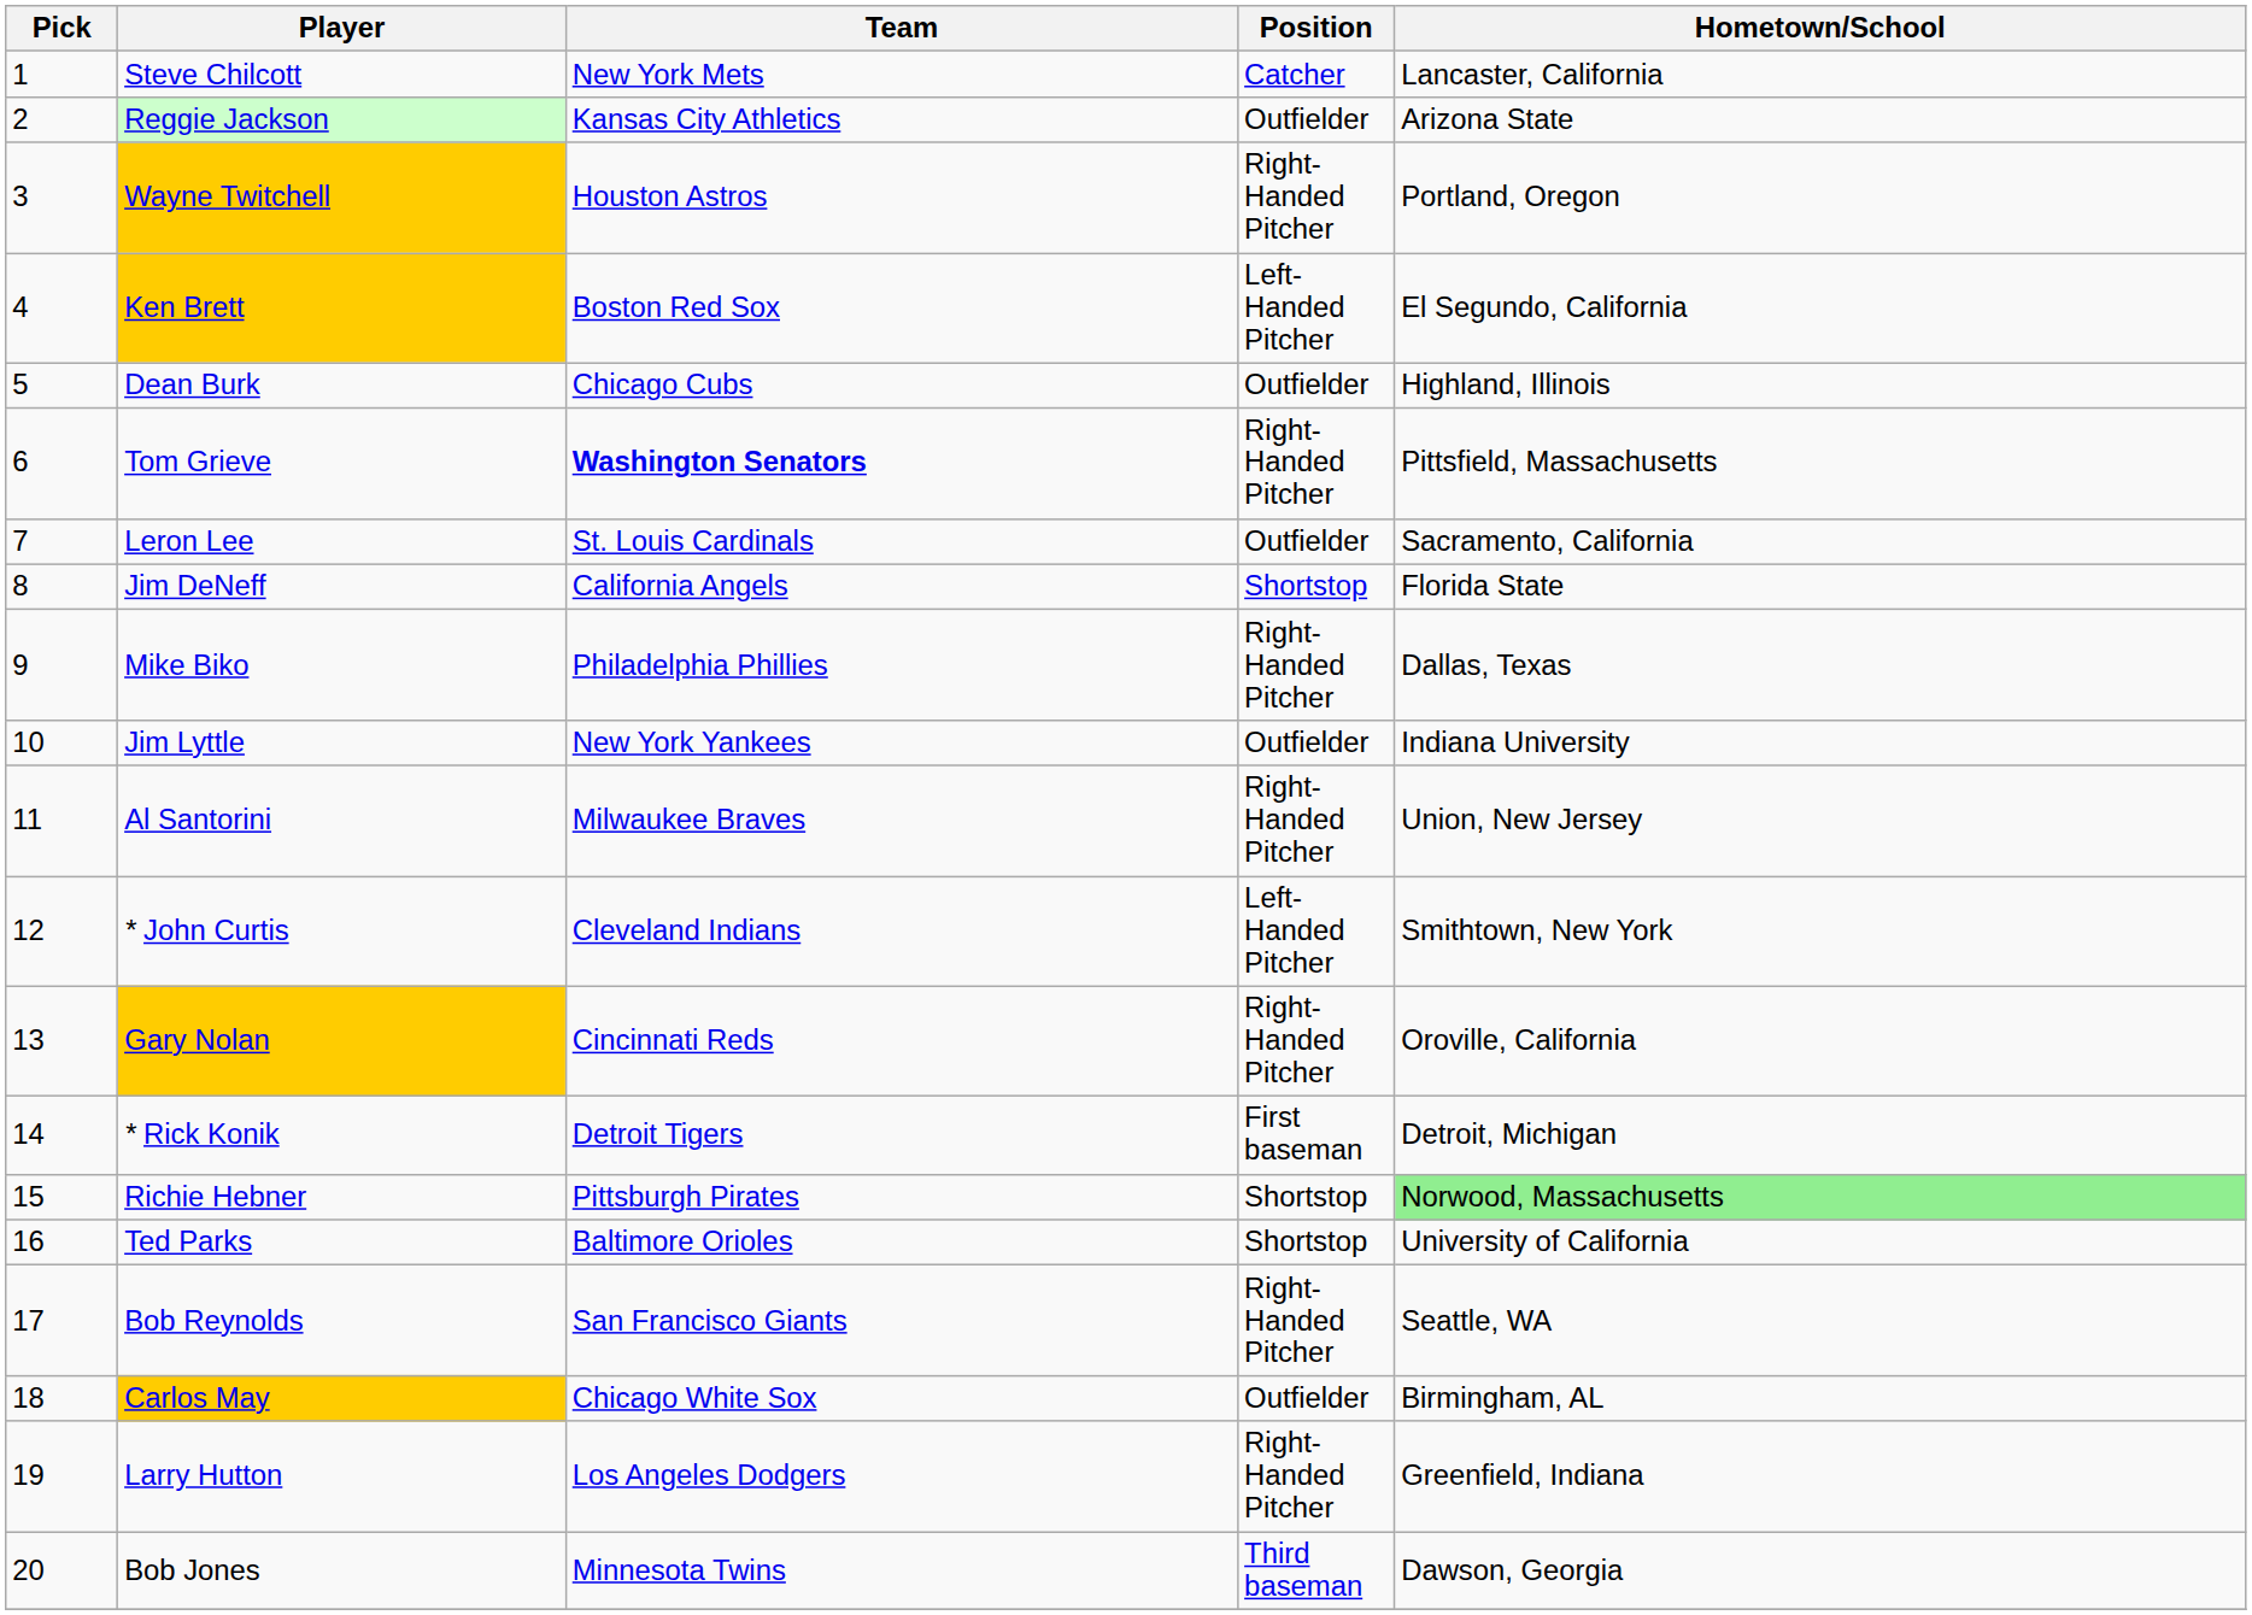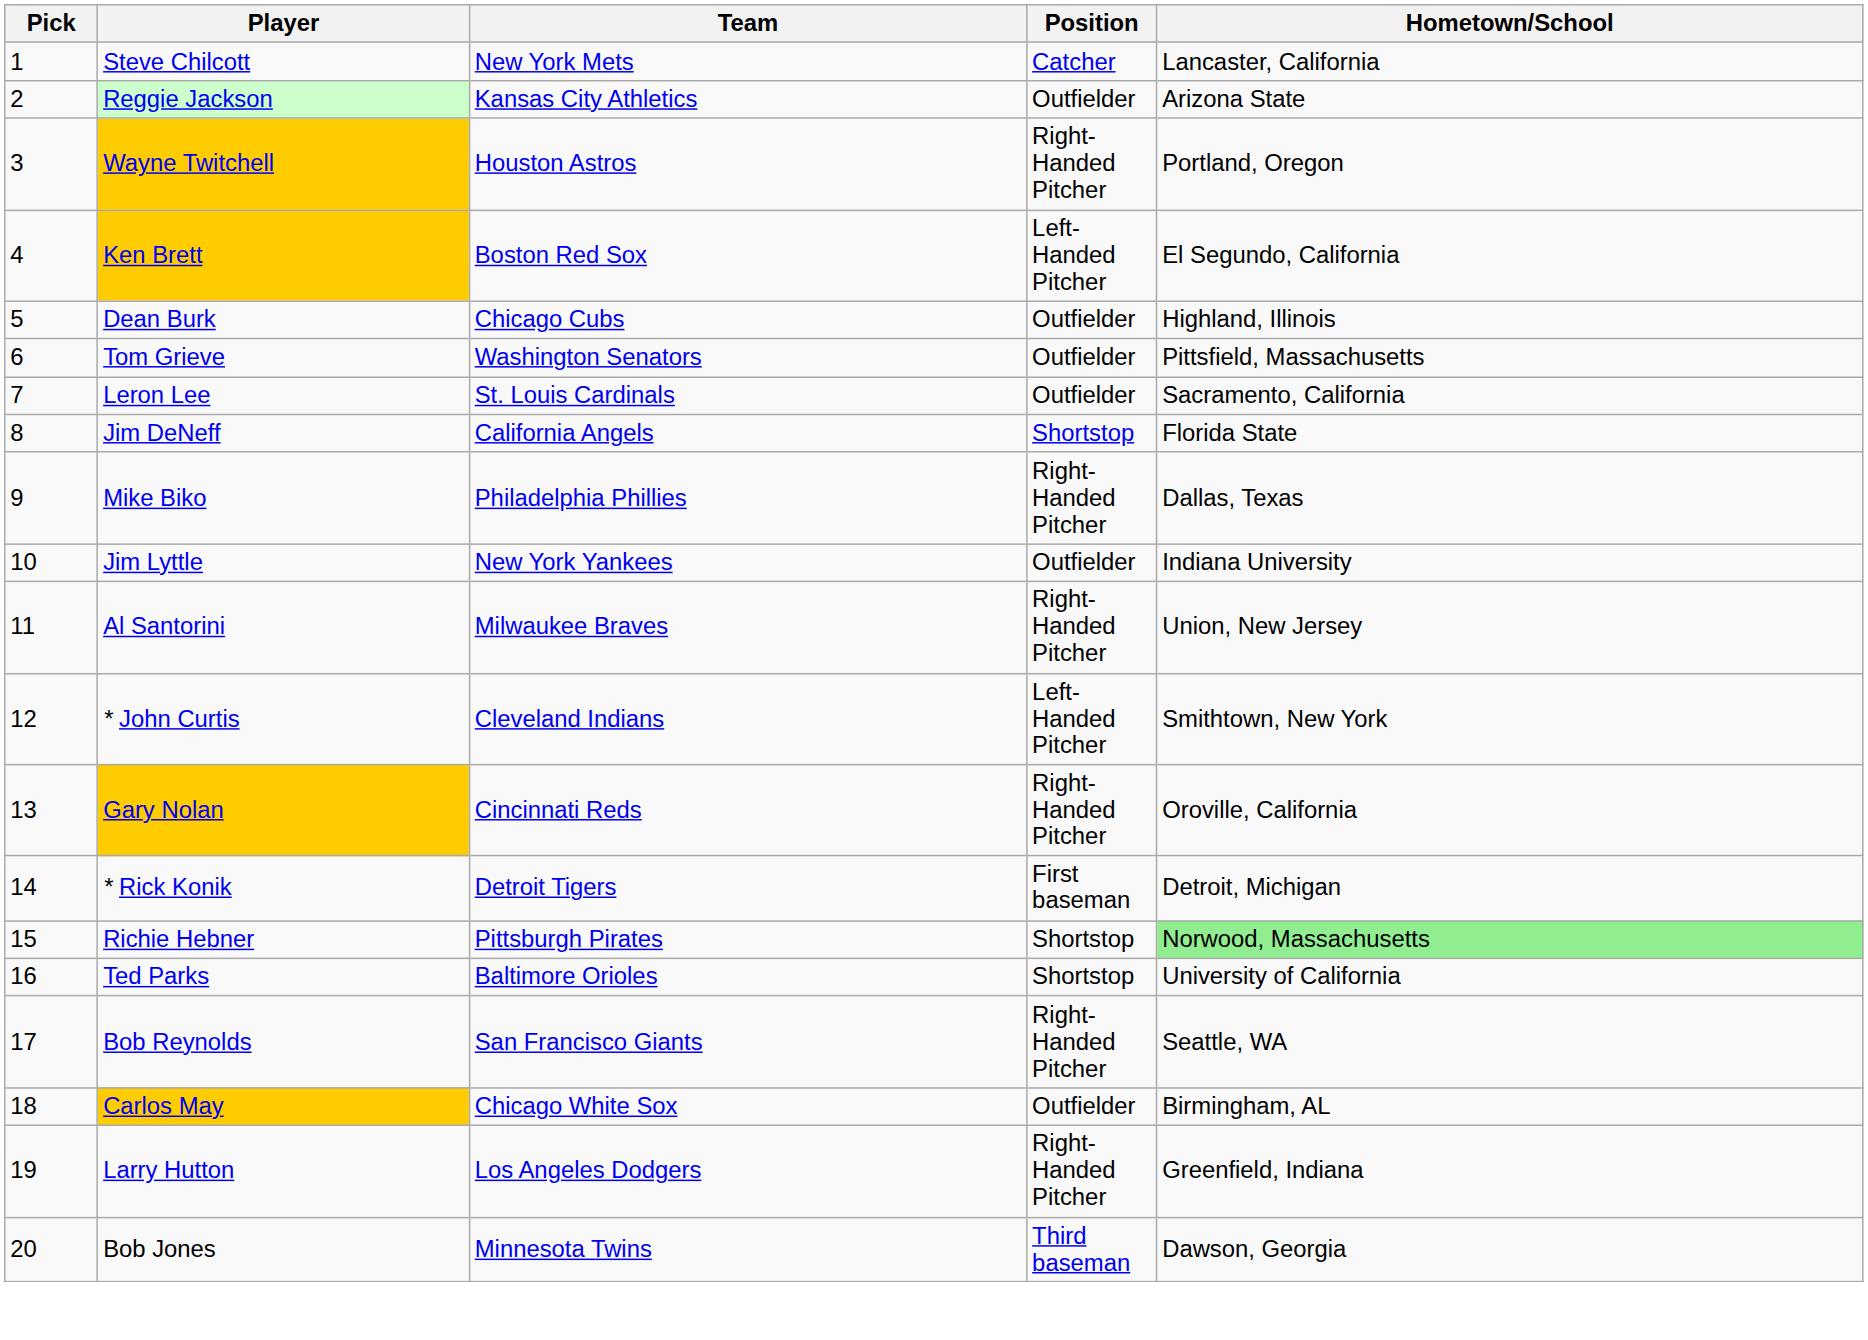Tom Grieve | Team: bold -> normal
Tom Grieve | Position: Right-Handed Pitcher -> Outfielder
